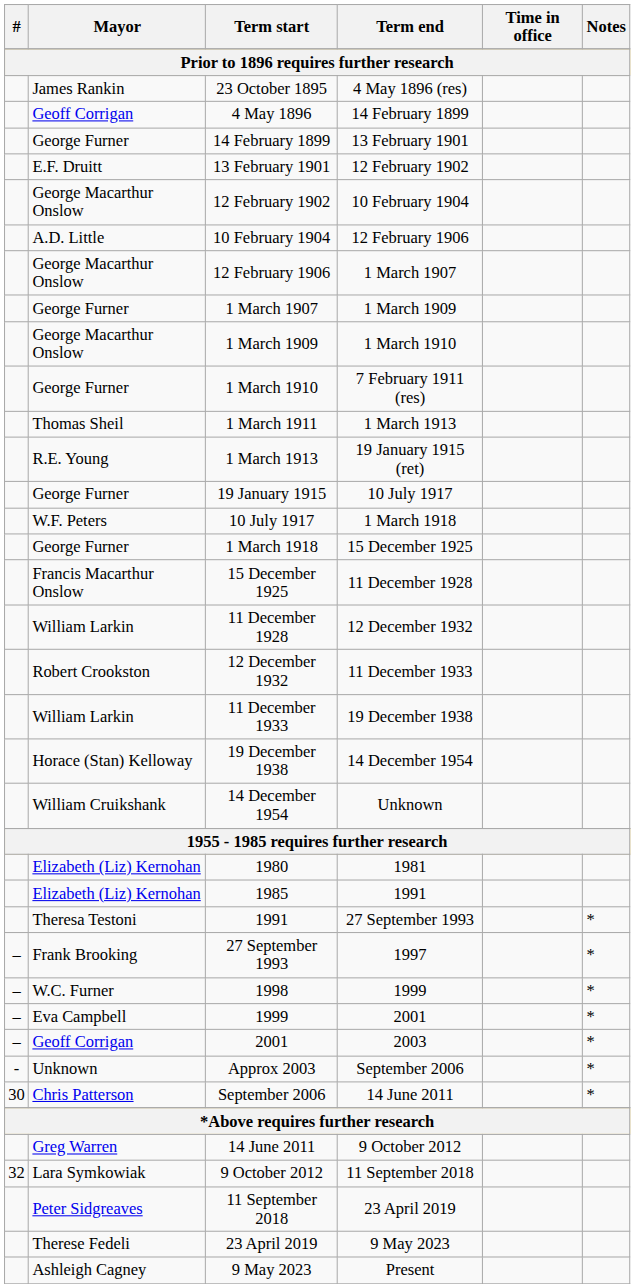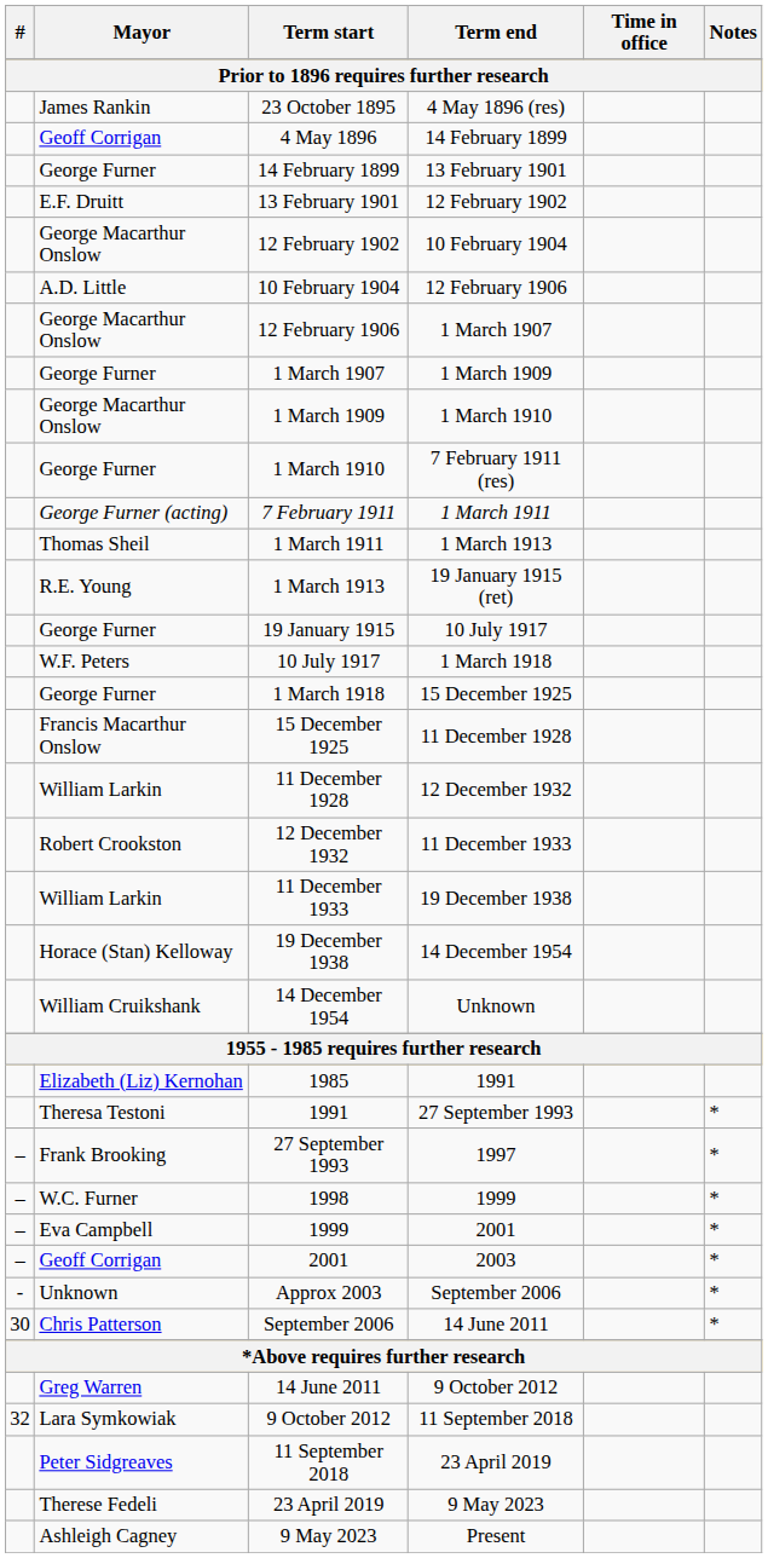+ row: George Furner (acting) | 7 February 1911 | 1 March 1911
- row: Elizabeth (Liz) Kernohan | 1980 | 1981
